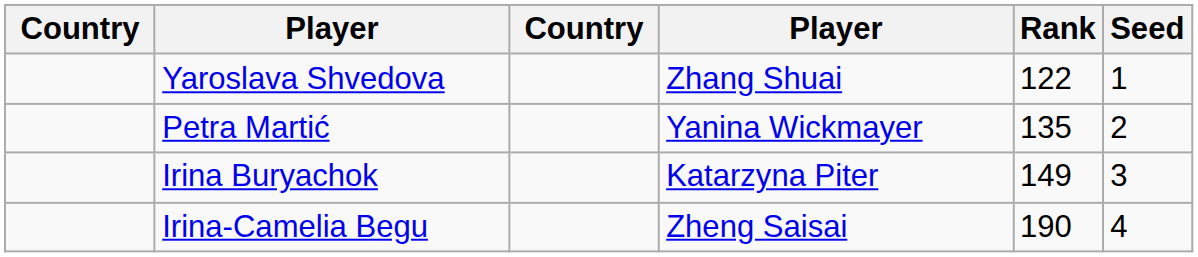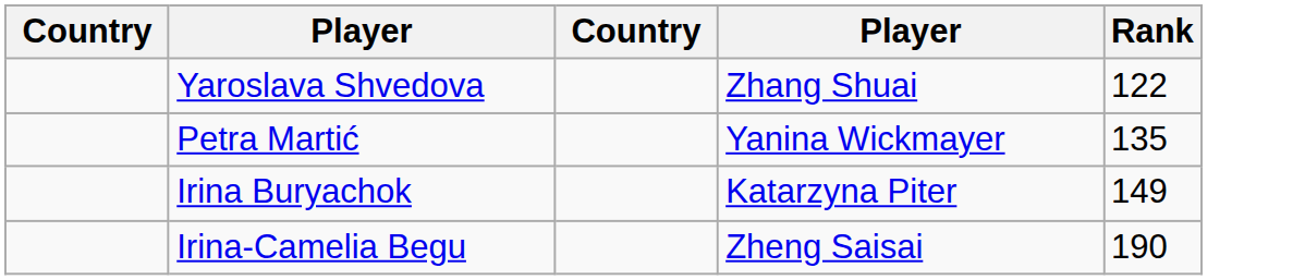- column: Seed | 1 | 2 | 3 | 4
